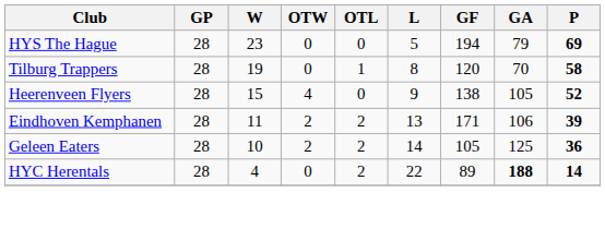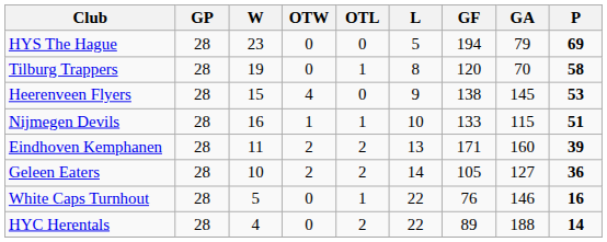Heerenveen Flyers | GA: 105 -> 145
Heerenveen Flyers | P: 52 -> 53
+ row: Nijmegen Devils | 28 | 16 | 1 | 1 | 10 | 133 | 115 | 51
Eindhoven Kemphanen | GA: 106 -> 160
Geleen Eaters | GA: 125 -> 127
+ row: White Caps Turnhout | 28 | 5 | 0 | 1 | 22 | 76 | 146 | 16
HYC Herentals | GA: bold -> normal
